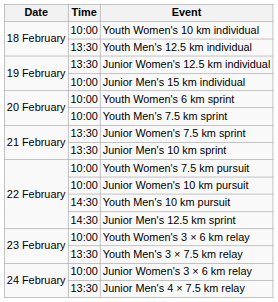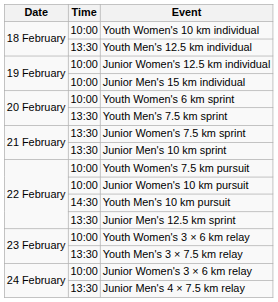Junior Women's 12.5 km individual | Time: 13:30 -> 10:00
Youth Men's 7.5 km sprint | Time: 10:00 -> 13:30
Junior Men's 12.5 km sprint | Time: 14:30 -> 13:30
